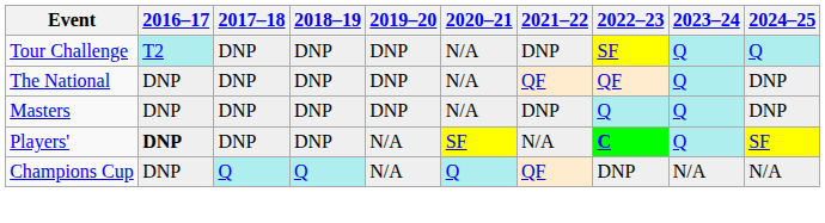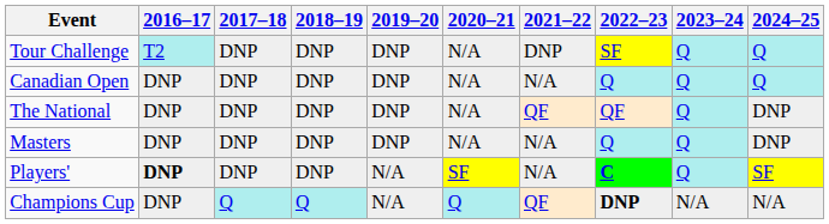+ row: Canadian Open | DNP | DNP | DNP | DNP | N/A | N/A | Q | Q | Q
Masters | 2021–22: DNP -> N/A
Champions Cup | 2022–23: normal -> bold
